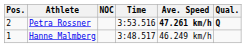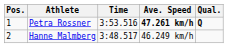- column: NOC
Petra Rossner | Pos.: 2 -> 1
Hanne Malmberg | Pos.: 1 -> 2
